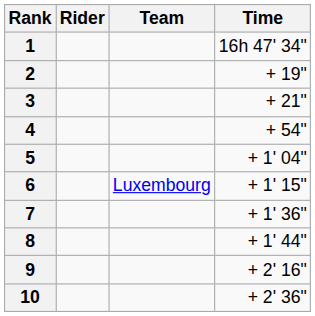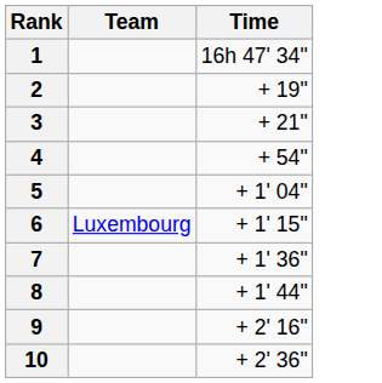- column: Rider
